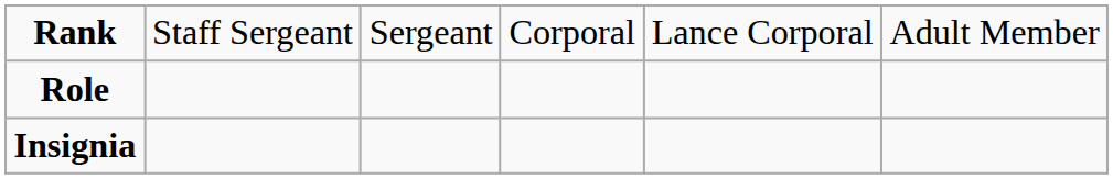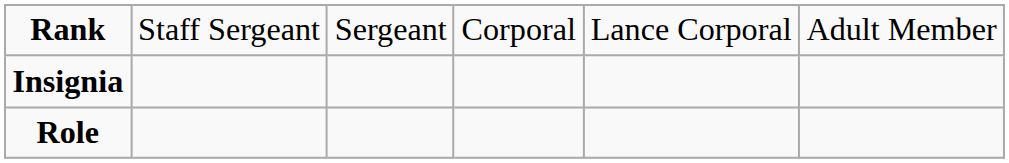rows swapped: Insignia <-> Role
